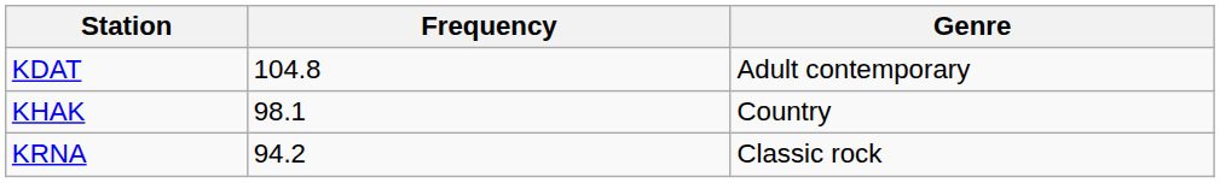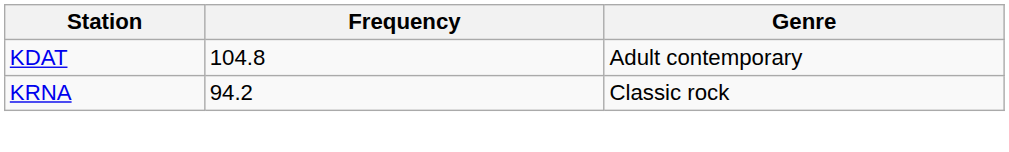- row: KHAK | 98.1 | Country
